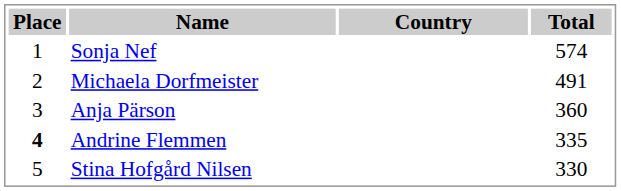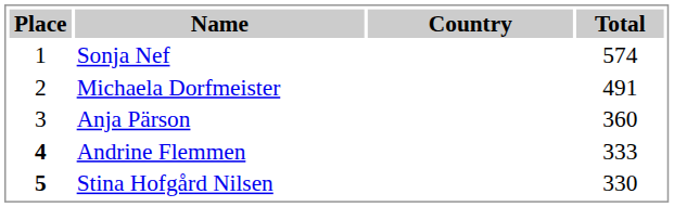Andrine Flemmen | Total: 335 -> 333
Stina Hofgård Nilsen | Place: normal -> bold
